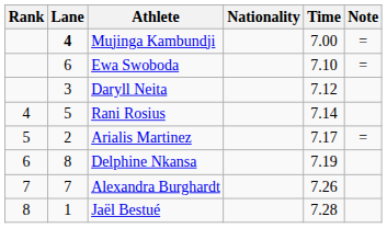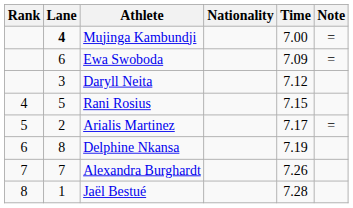Ewa Swoboda | Time: 7.10 -> 7.09
Rani Rosius | Time: 7.14 -> 7.15
